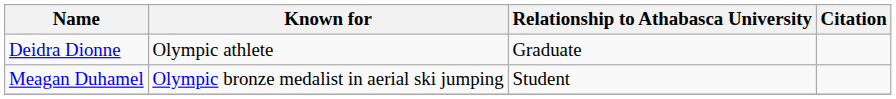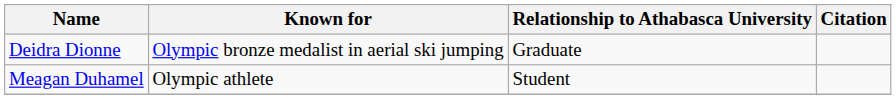Deidra Dionne | Known for: Olympic athlete -> Olympic bronze medalist in aerial ski jumping
Meagan Duhamel | Known for: Olympic bronze medalist in aerial ski jumping -> Olympic athlete
